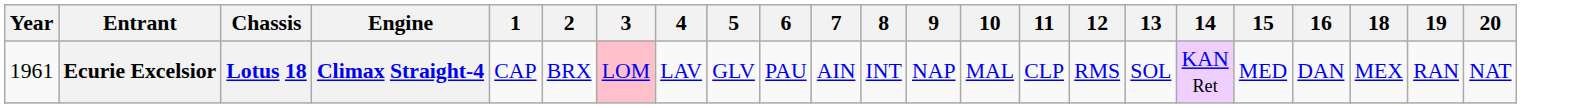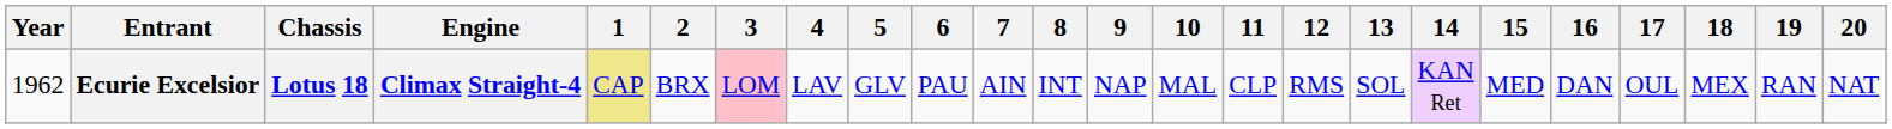+ column: 17 | OUL
Ecurie Excelsior | Year: 1961 -> 1962
Ecurie Excelsior | 1: no background -> khaki background
